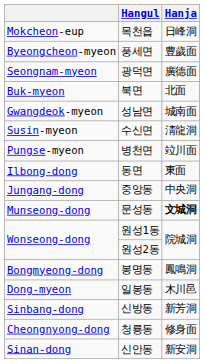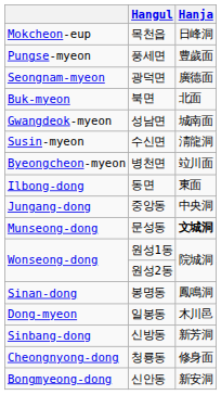풍세면 | column 1: Byeongcheon-myeon -> Pungse-myeon
병천면 | column 1: Pungse-myeon -> Byeongcheon-myeon
봉명동 | column 1: Bongmyeong-dong -> Sinan-dong
신안동 | column 1: Sinan-dong -> Bongmyeong-dong
